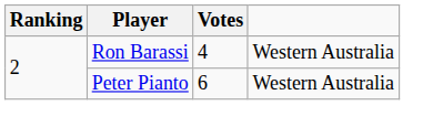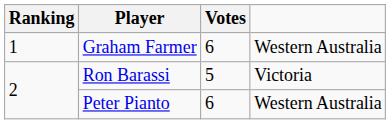+ row: 1 | Graham Farmer | 6 | Western Australia
Ron Barassi | Votes: 4 -> 5
Ron Barassi | column 4: Western Australia -> Victoria
